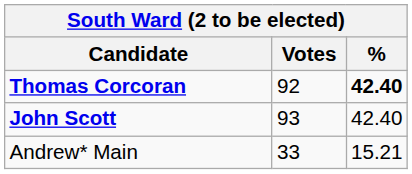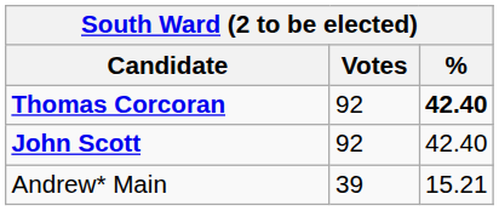John Scott | Votes: 93 -> 92
Andrew* Main | Votes: 33 -> 39
